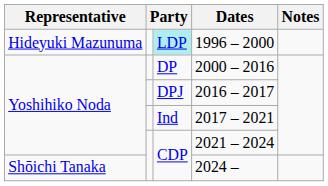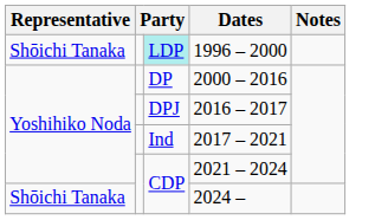1996 – 2000 | Representative: Hideyuki Mazunuma -> Shōichi Tanaka
